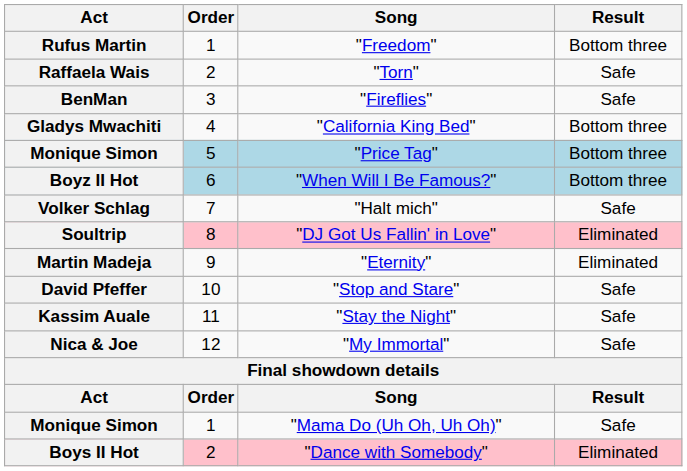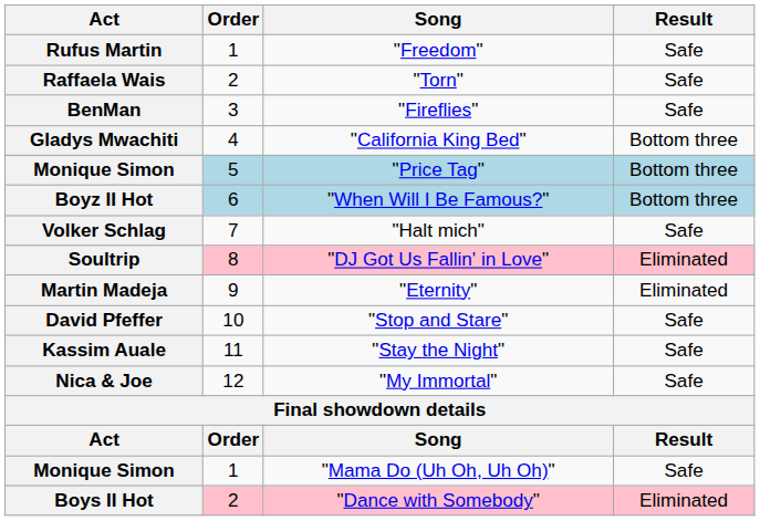Rufus Martin | Result: Bottom three -> Safe
